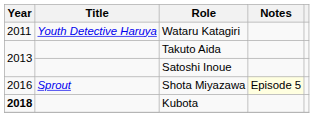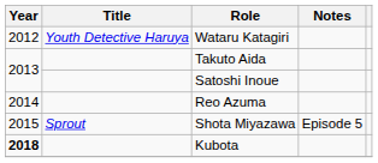Wataru Katagiri | Year: 2011 -> 2012
+ row: 2014 | Reo Azuma
Shota Miyazawa | Year: 2016 -> 2015
Shota Miyazawa | Notes: lightyellow background -> no background
